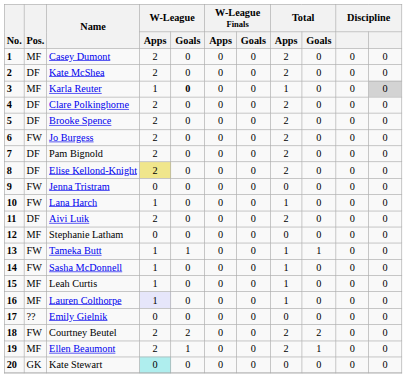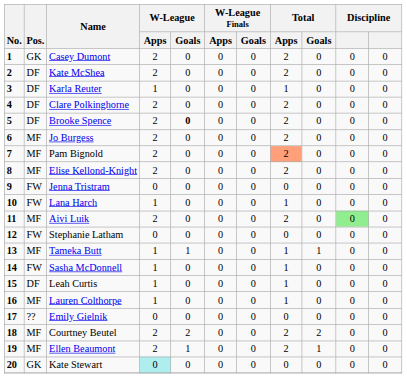Casey Dumont | Pos.: MF -> GK
Karla Reuter | Pos.: MF -> DF
Karla Reuter | W-League / Goals: bold -> normal
Karla Reuter | column 11: lightgrey background -> no background
Brooke Spence | W-League / Goals: normal -> bold
Jo Burgess | Pos.: FW -> MF
Pam Bignold | Pos.: DF -> MF
Pam Bignold | Total / Apps: no background -> lightsalmon background
Elise Kellond-Knight | Pos.: DF -> MF
Elise Kellond-Knight | W-League / Apps: khaki background -> no background
Aivi Luik | Pos.: DF -> MF
Aivi Luik | column 10: no background -> lightgreen background
Stephanie Latham | Pos.: MF -> FW
Tameka Butt | Pos.: FW -> MF
Leah Curtis | Pos.: MF -> DF
Lauren Colthorpe | W-League / Apps: lavender background -> no background
Courtney Beutel | Pos.: FW -> MF
